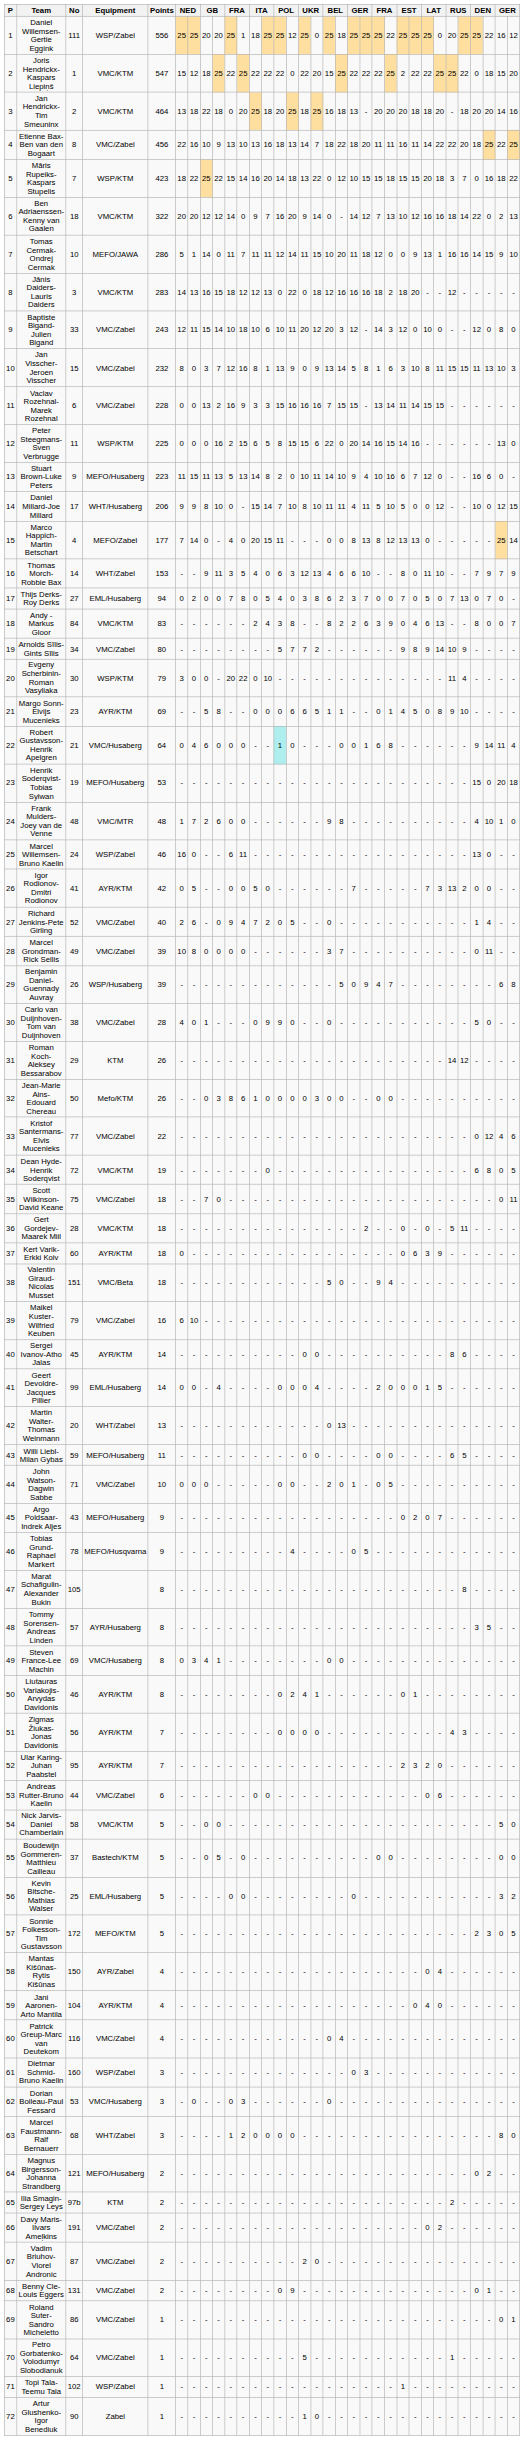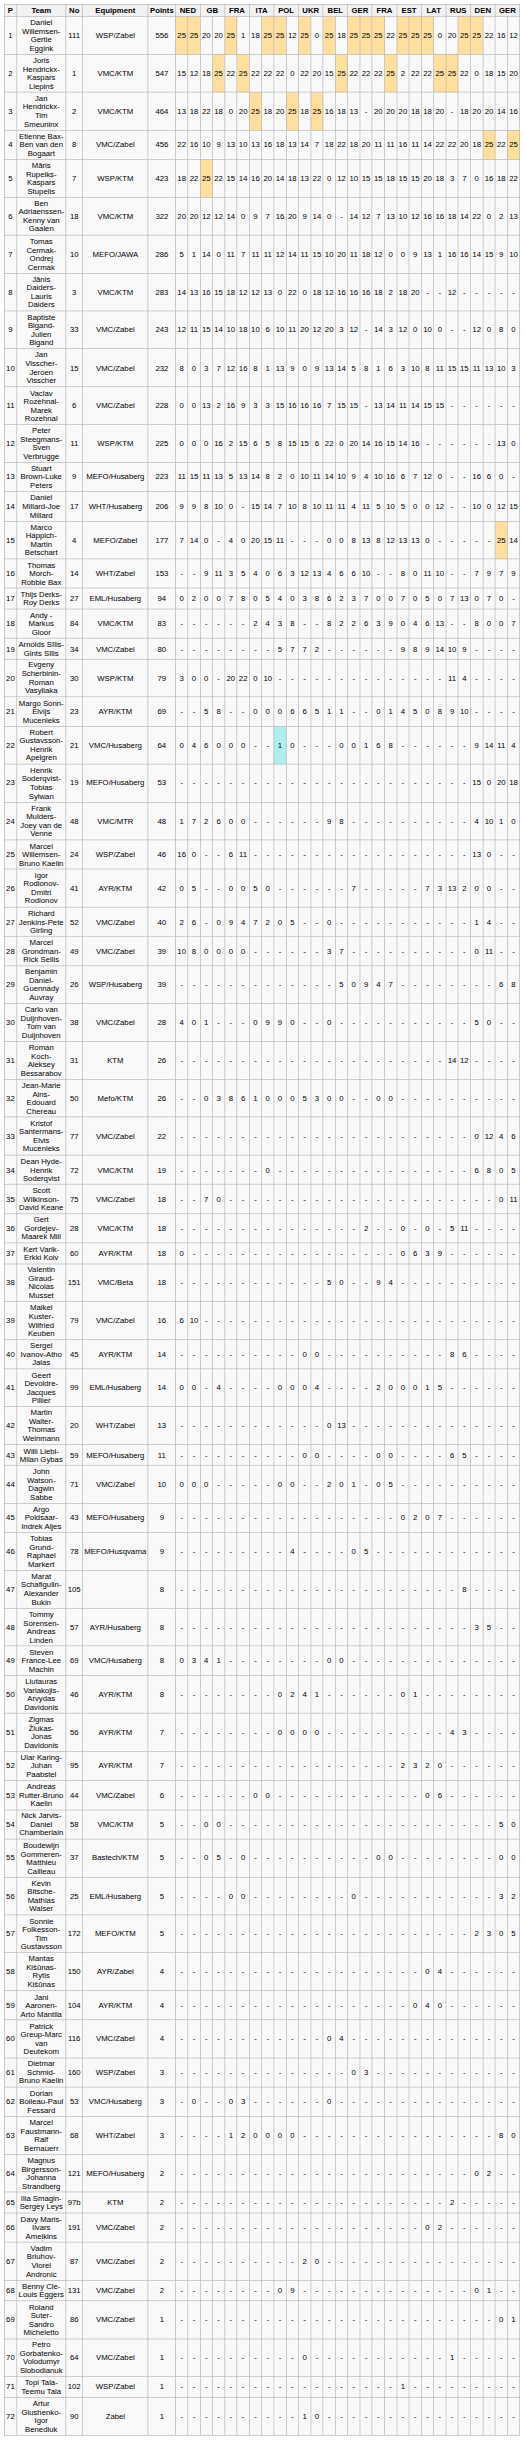Roman Koch-Aleksey Bessarabov | No: 29 -> 31
Jean-Marie Ains-Edouard Chereau | column 16: 0 -> 5
Petro Gorbatenko-Volodumyr Slobodianuk | column 16: 5 -> 0
